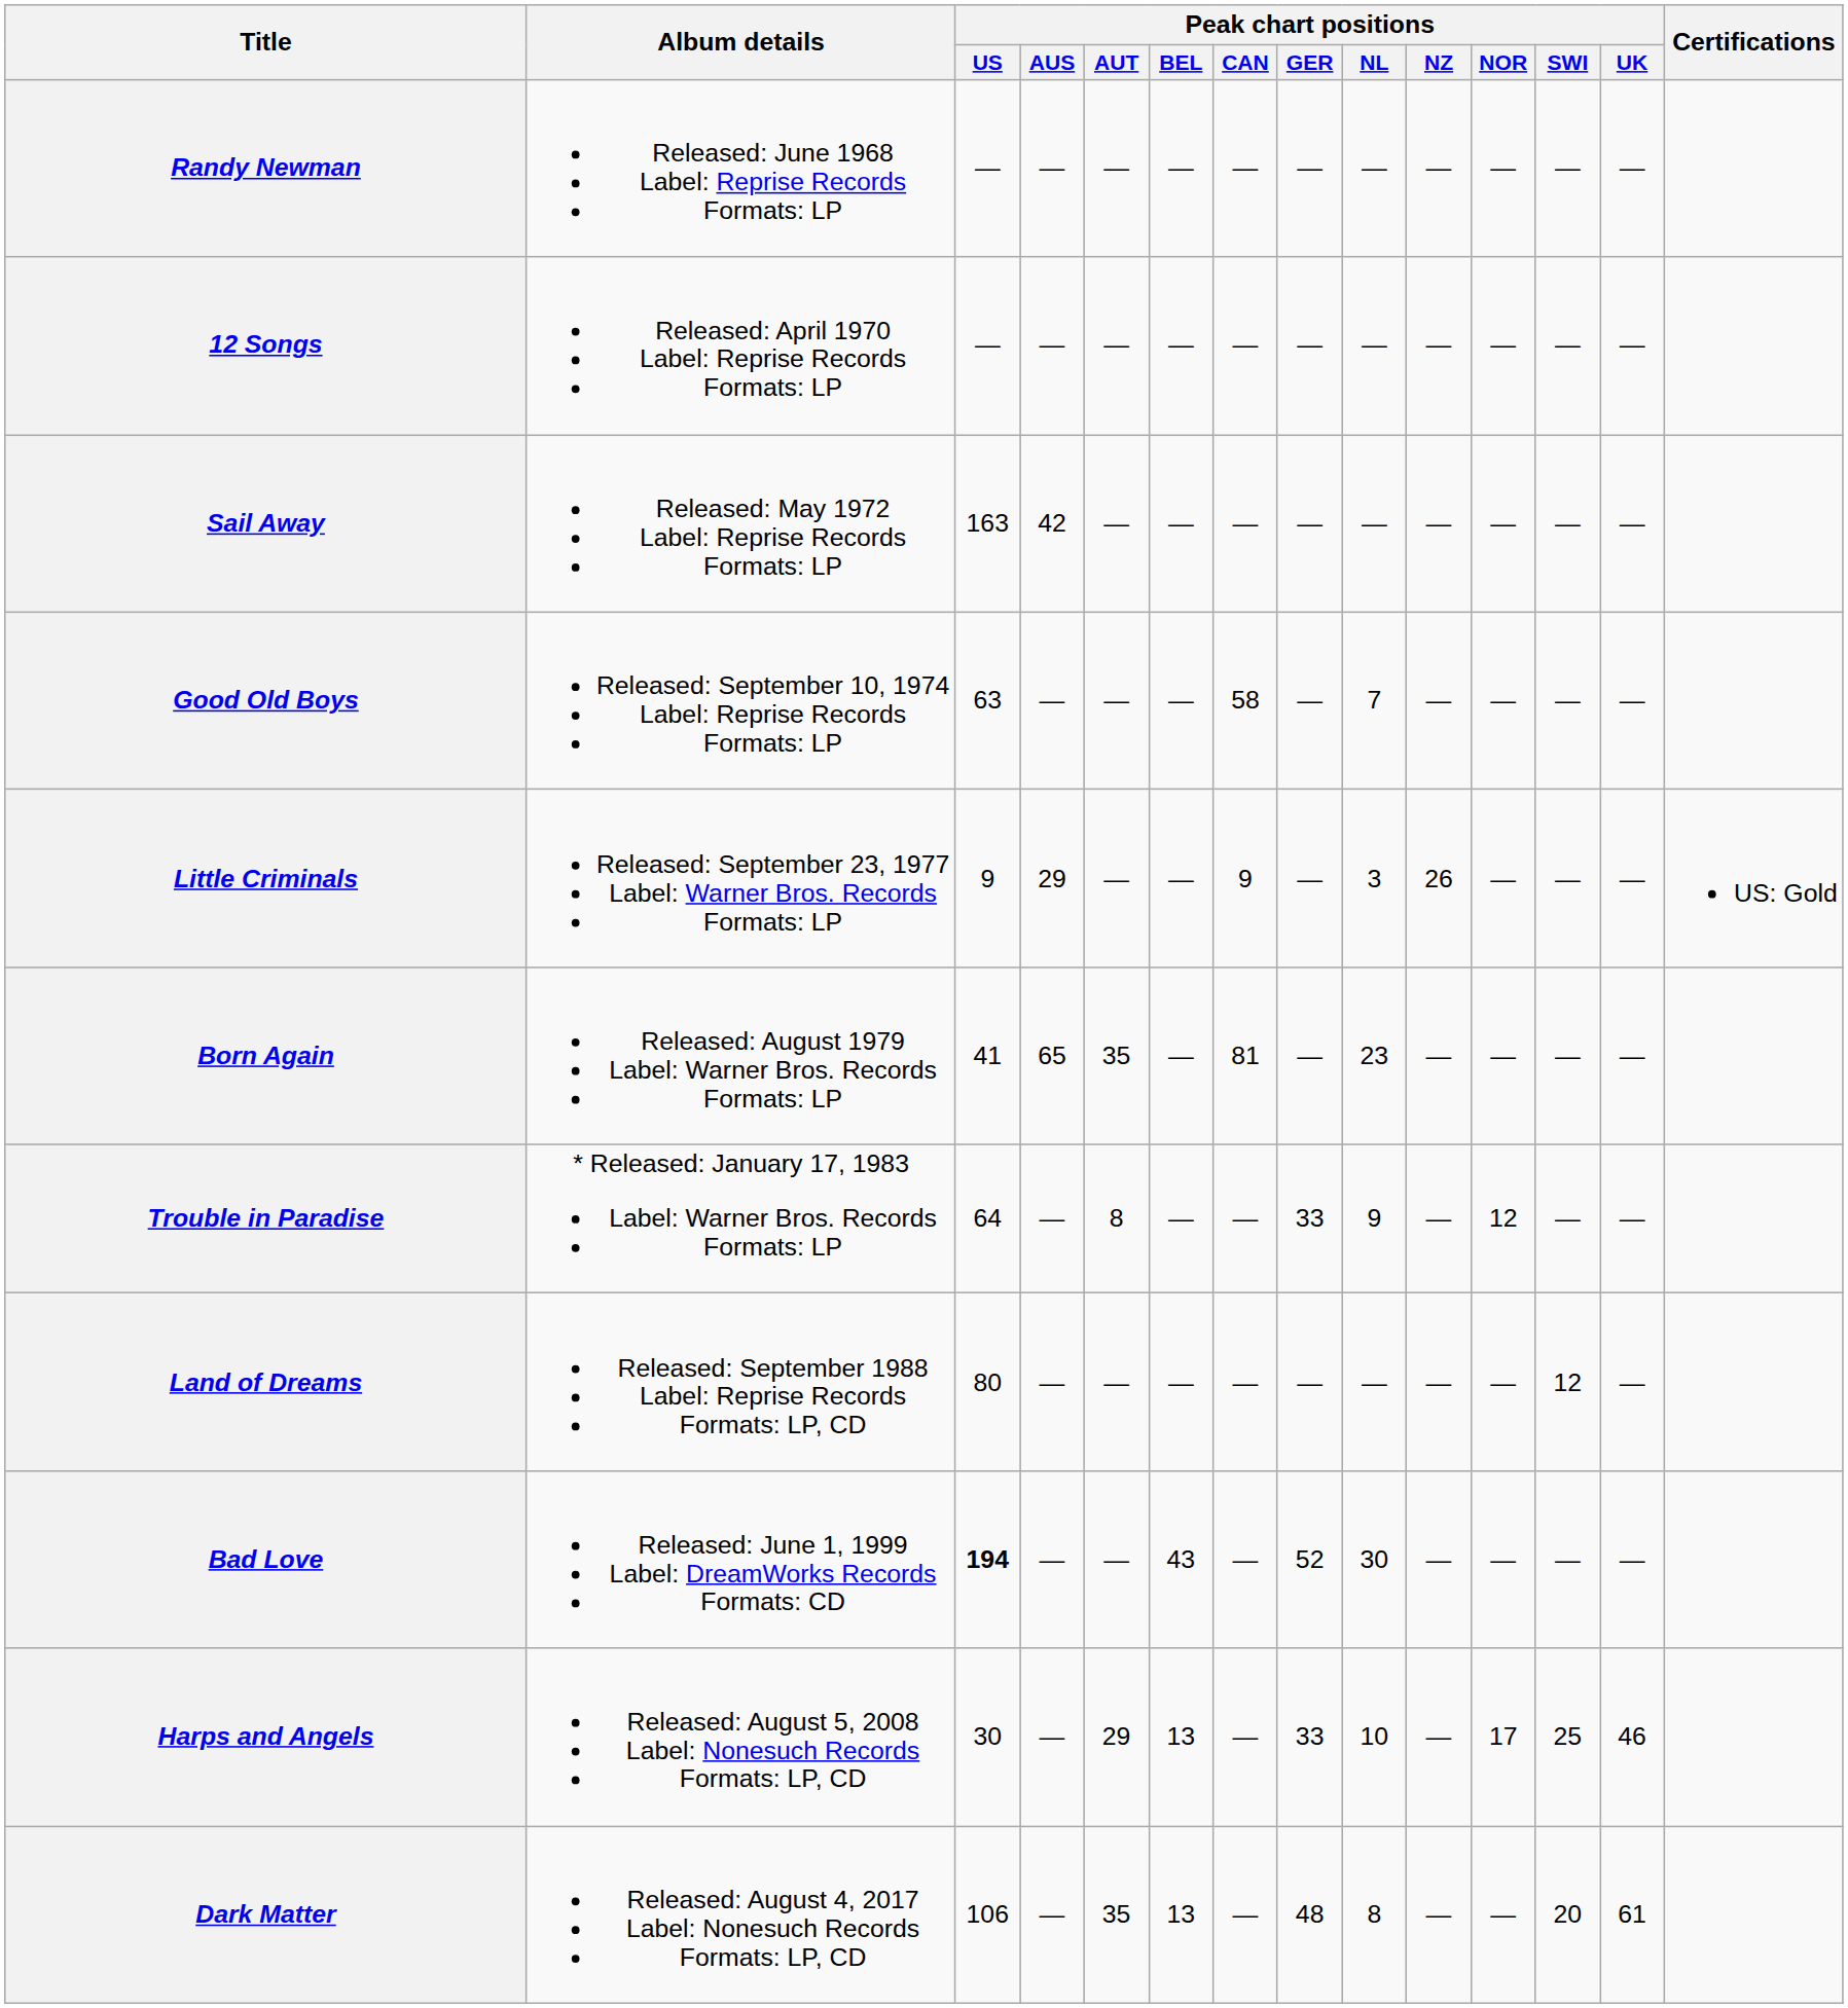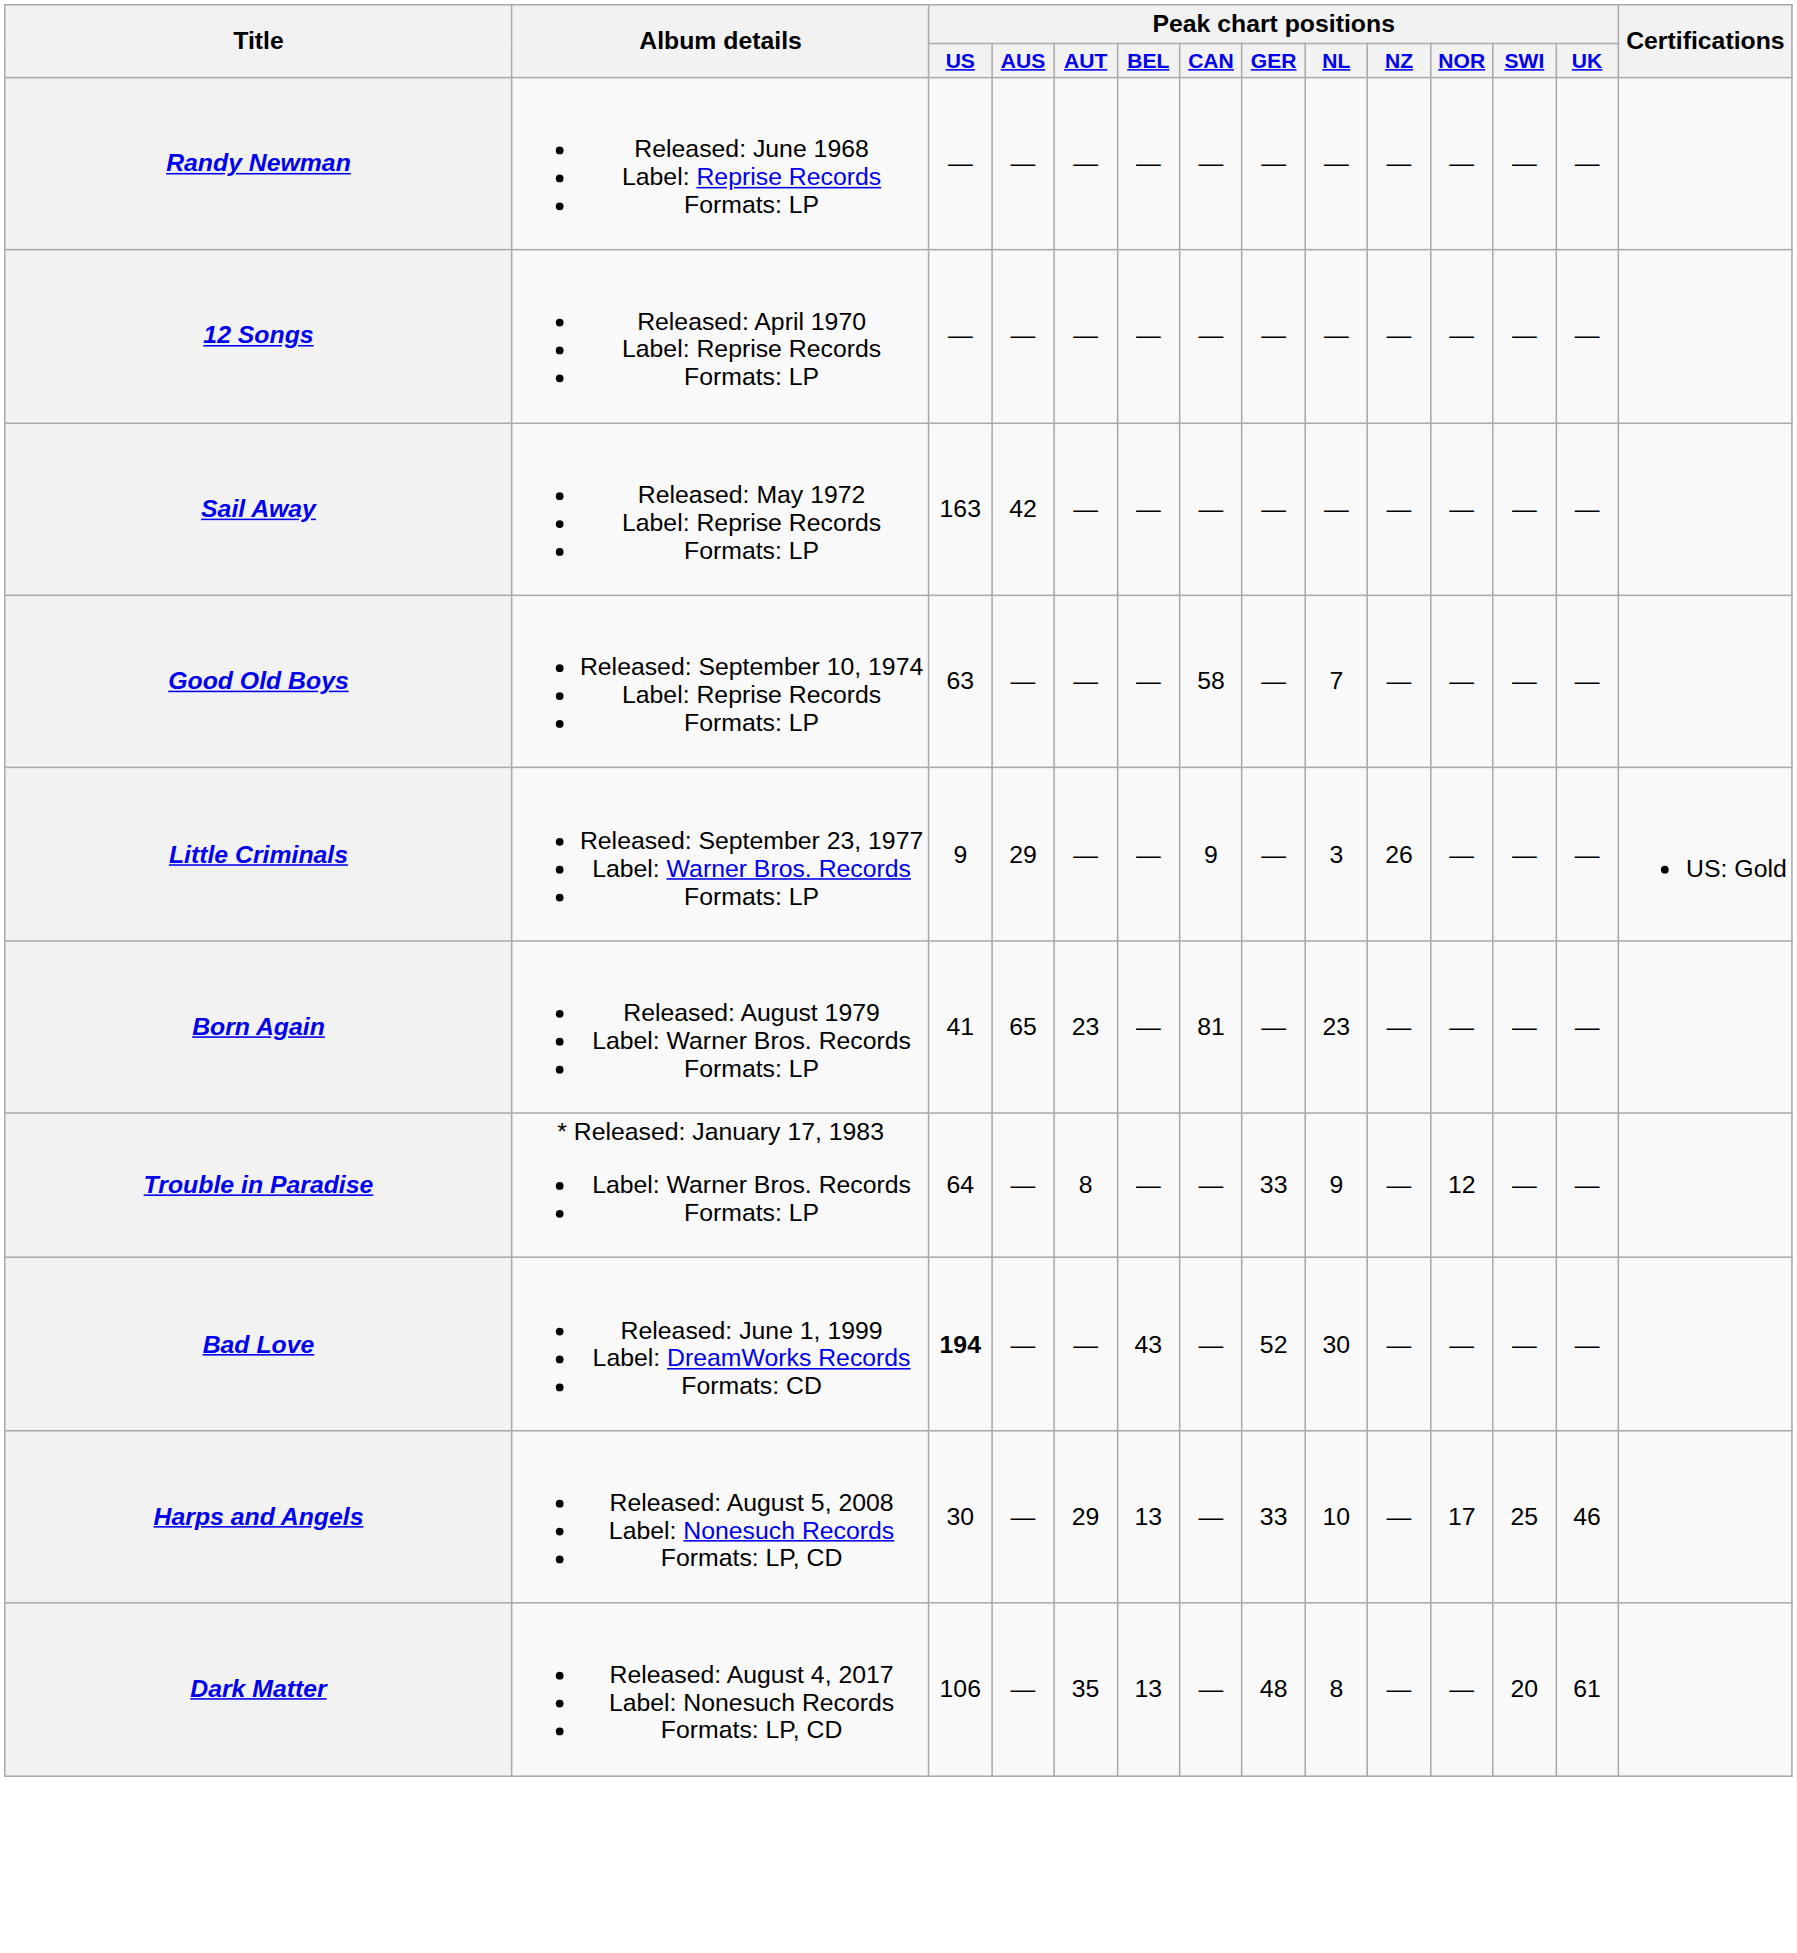Born Again | Peak chart positions / AUT: 35 -> 23
- row: Land of Dreams | Released: September 1988 Label: Reprise Records Formats: LP, CD | 80 | — | — | — | — | — | — | — | — | 12 | —
